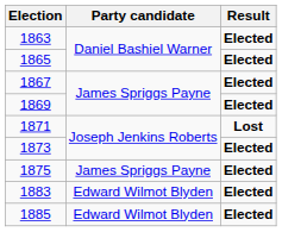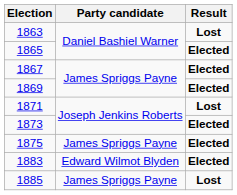1863 | Result: Elected -> Lost
1885 | Party candidate: Edward Wilmot Blyden -> James Spriggs Payne
1885 | Result: Elected -> Lost
